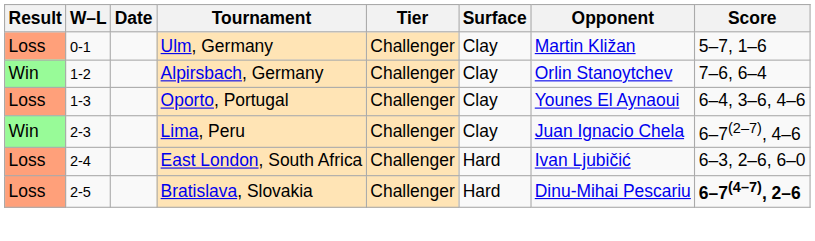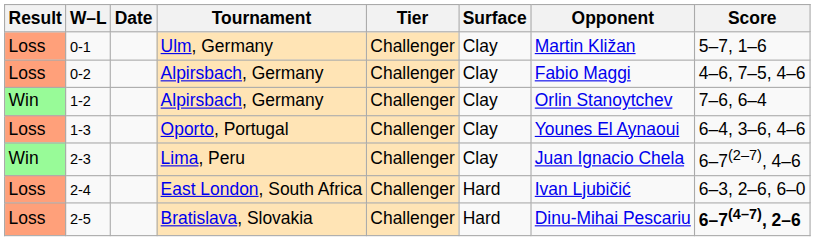+ row: Loss | 0-2 | Alpirsbach, Germany | Challenger | Clay | Fabio Maggi | 4–6, 7–5, 4–6
